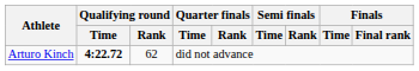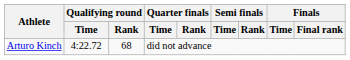Arturo Kinch | Qualifying round / Time: bold -> normal
Arturo Kinch | Qualifying round / Rank: 62 -> 68
